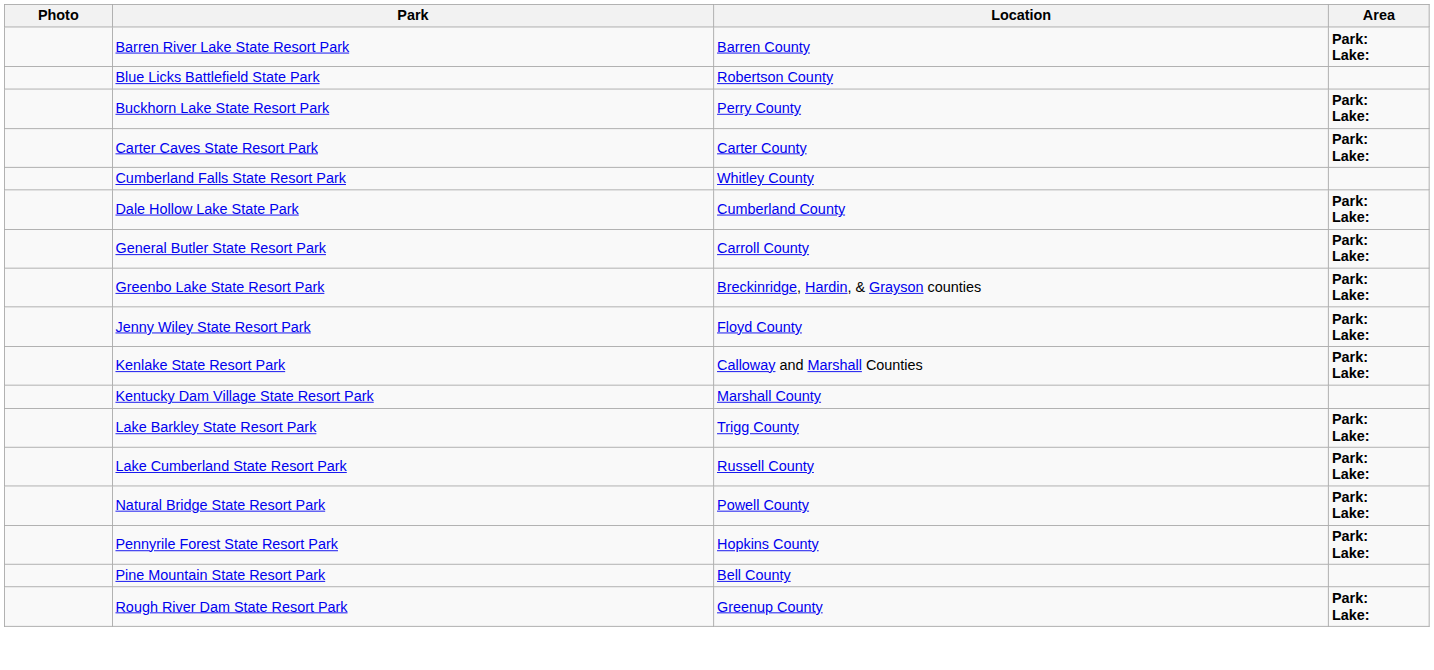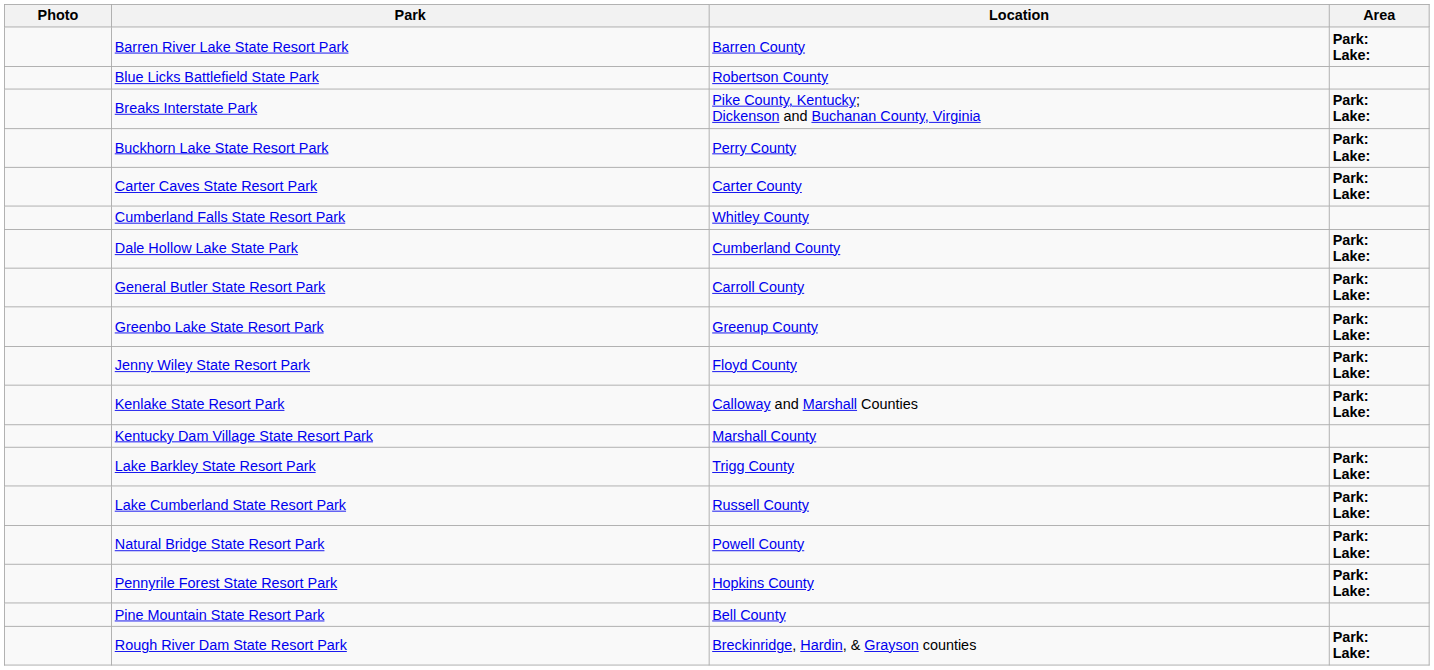+ row: Breaks Interstate Park | Pike County, Kentucky; Dickenson and Buchanan County, Virginia | Park: Lake:
Greenbo Lake State Resort Park | Location: Breckinridge, Hardin, & Grayson counties -> Greenup County
Rough River Dam State Resort Park | Location: Greenup County -> Breckinridge, Hardin, & Grayson counties
